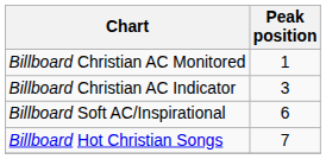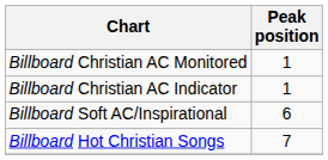Billboard Christian AC Indicator | Peak position: 3 -> 1
